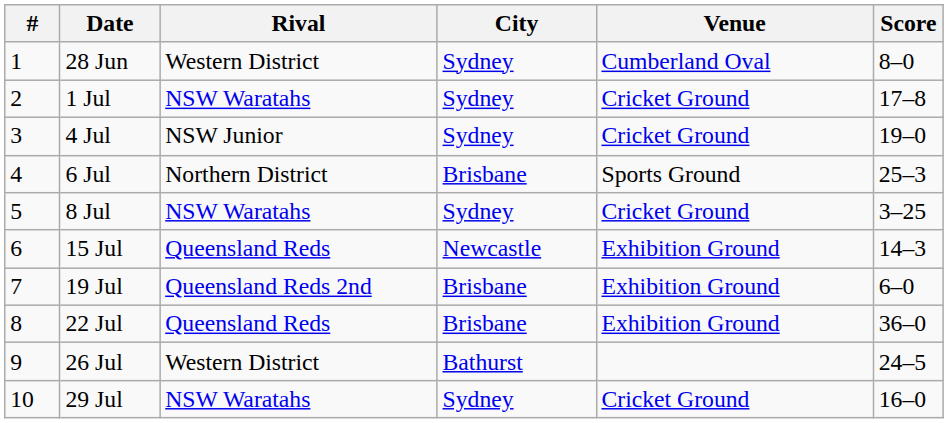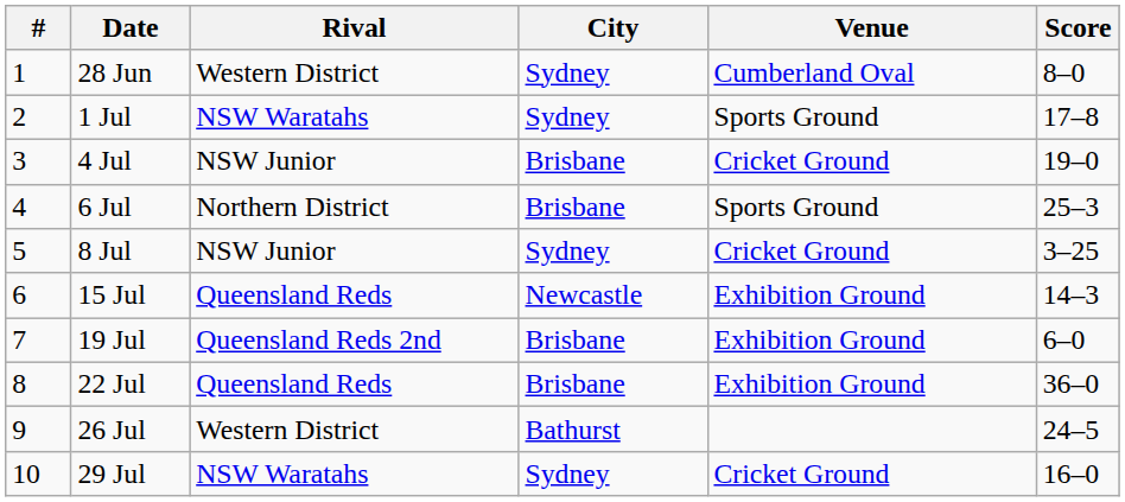1 Jul | Venue: Cricket Ground -> Sports Ground
4 Jul | City: Sydney -> Brisbane
8 Jul | Rival: NSW Waratahs -> NSW Junior
